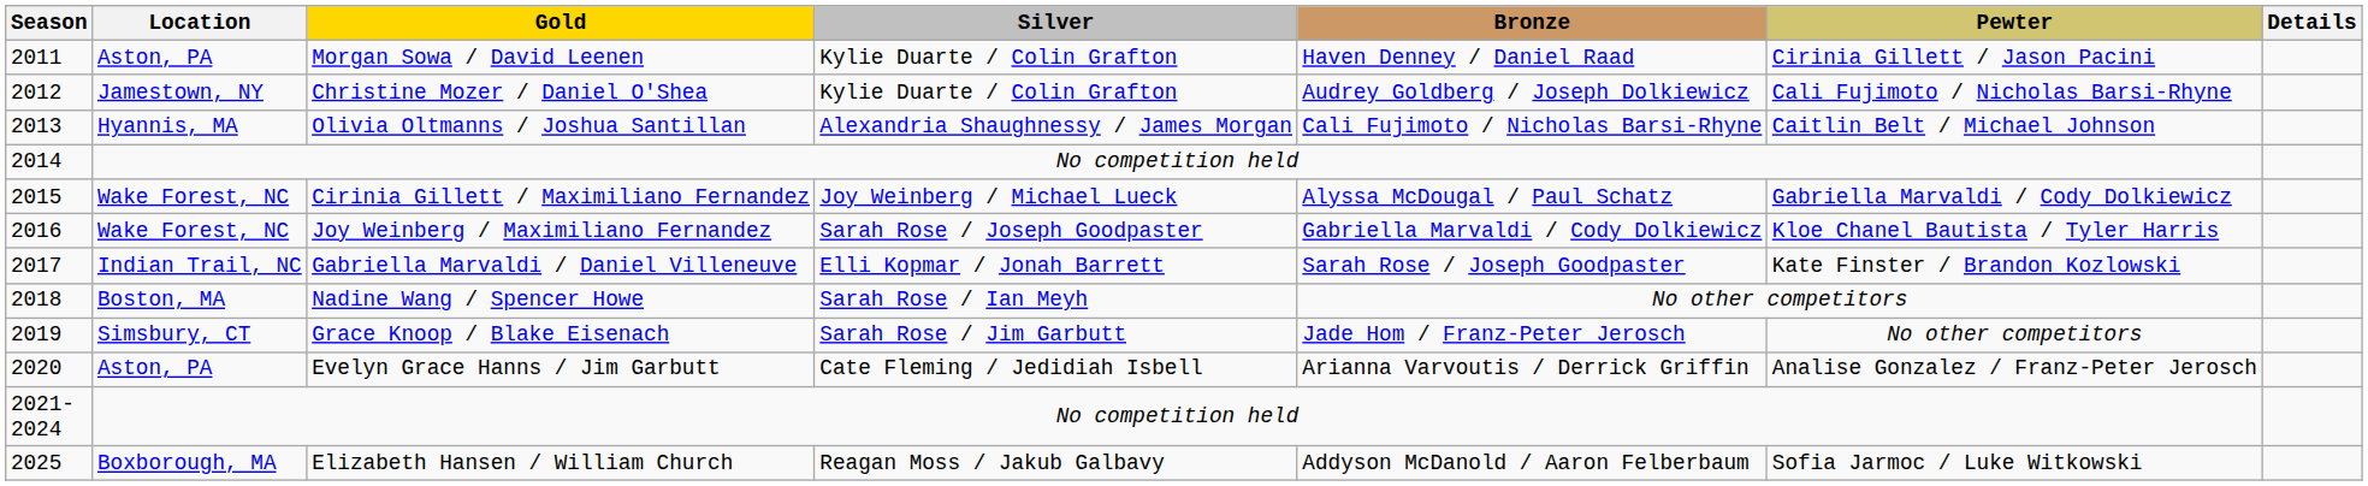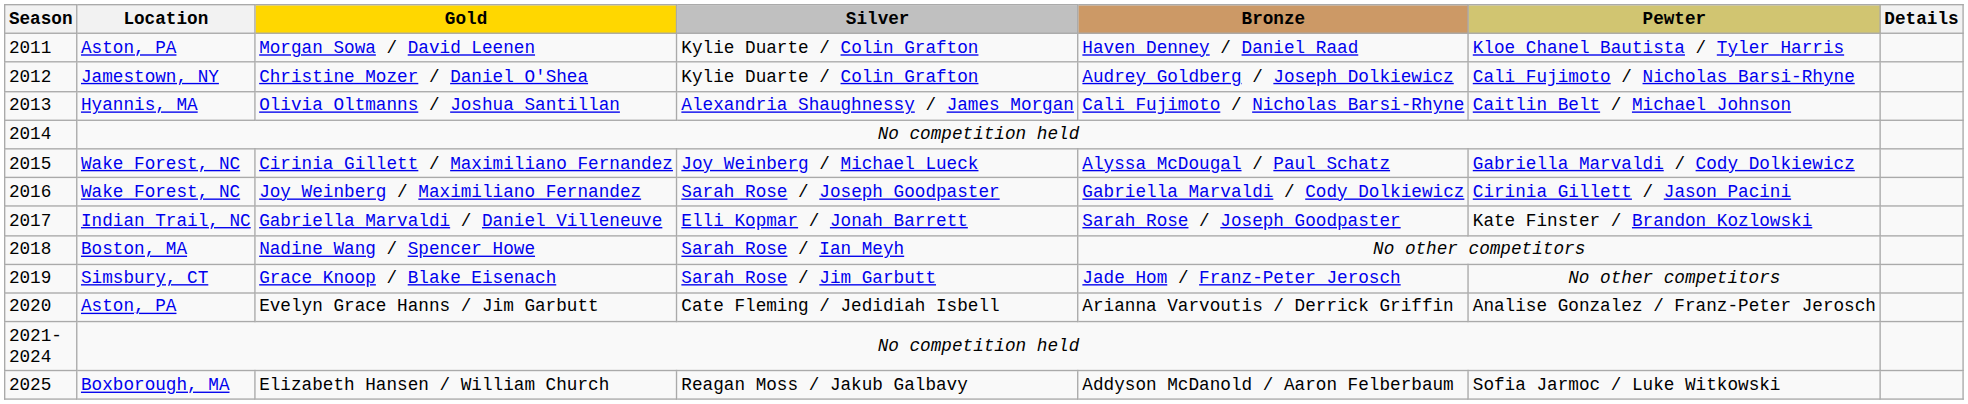Morgan Sowa / David Leenen | Pewter: Cirinia Gillett / Jason Pacini -> Kloe Chanel Bautista / Tyler Harris
Joy Weinberg / Maximiliano Fernandez | Pewter: Kloe Chanel Bautista / Tyler Harris -> Cirinia Gillett / Jason Pacini
